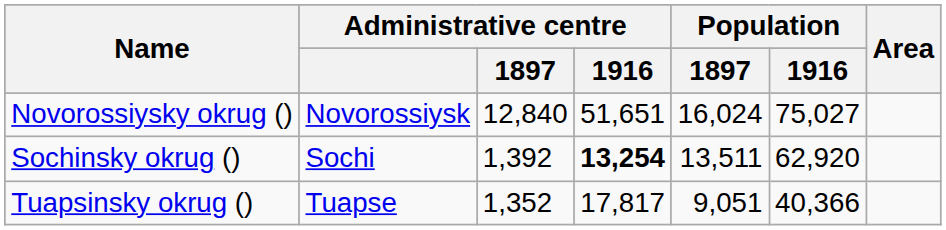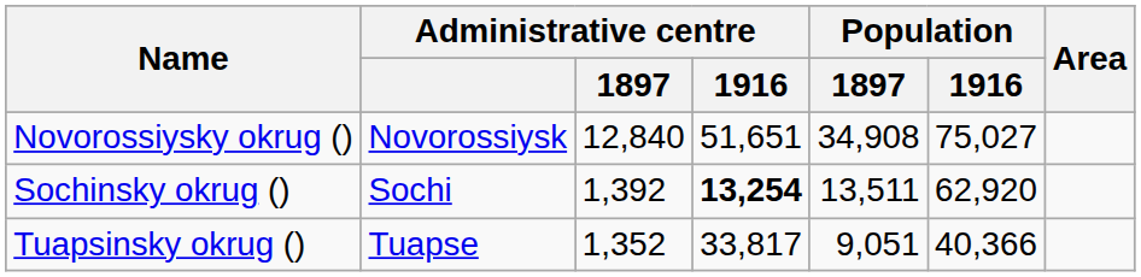Novorossiysky okrug () | Population / 1897: 16,024 -> 34,908
Tuapsinsky okrug () | Administrative centre / 1916: 17,817 -> 33,817
